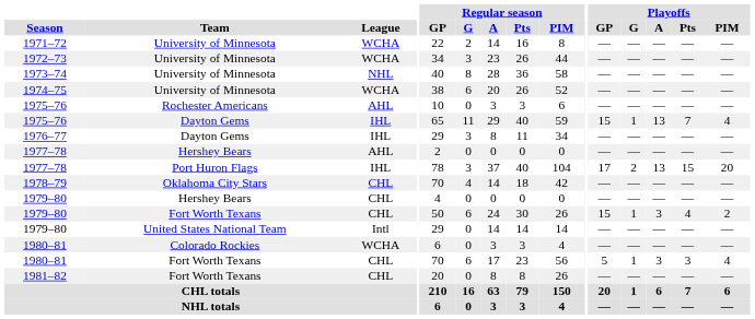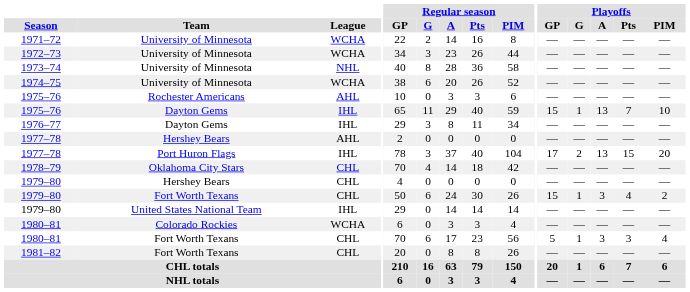1975–76 / Dayton Gems | Playoffs / PIM: 4 -> 10
1979–80 / United States National Team | League: Intl -> IHL
